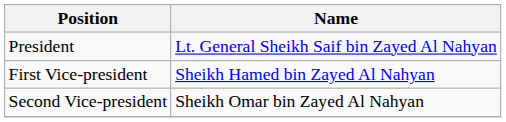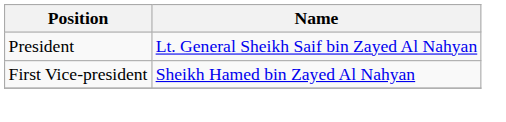- row: Second Vice-president | Sheikh Omar bin Zayed Al Nahyan
